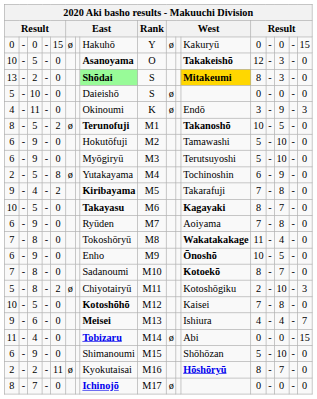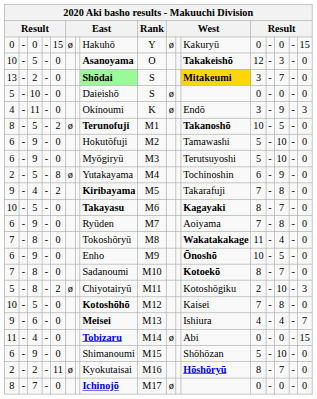13 | column 13: 8 -> 3
13 | column 15: 3 -> 7
